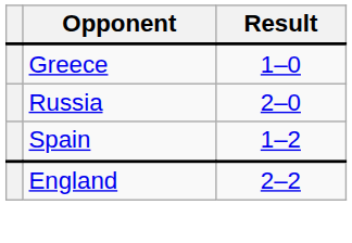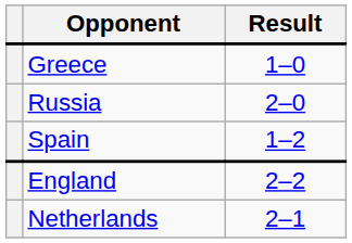+ row: Netherlands | 2–1
